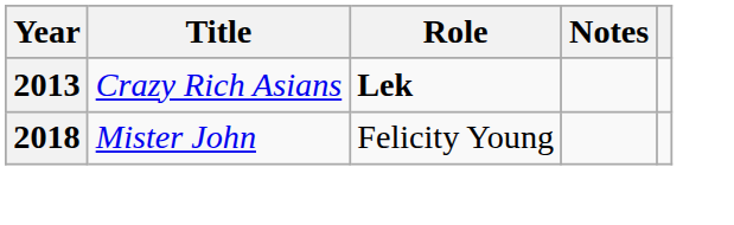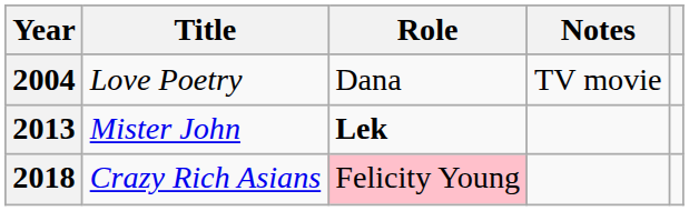+ row: 2004 | Love Poetry | Dana | TV movie
2013 | Title: Crazy Rich Asians -> Mister John
2018 | Title: Mister John -> Crazy Rich Asians
2018 | Role: no background -> pink background
